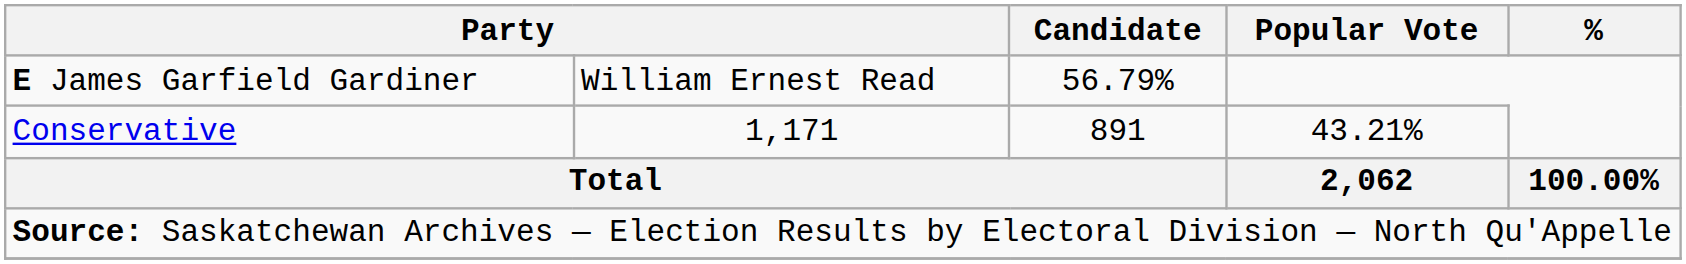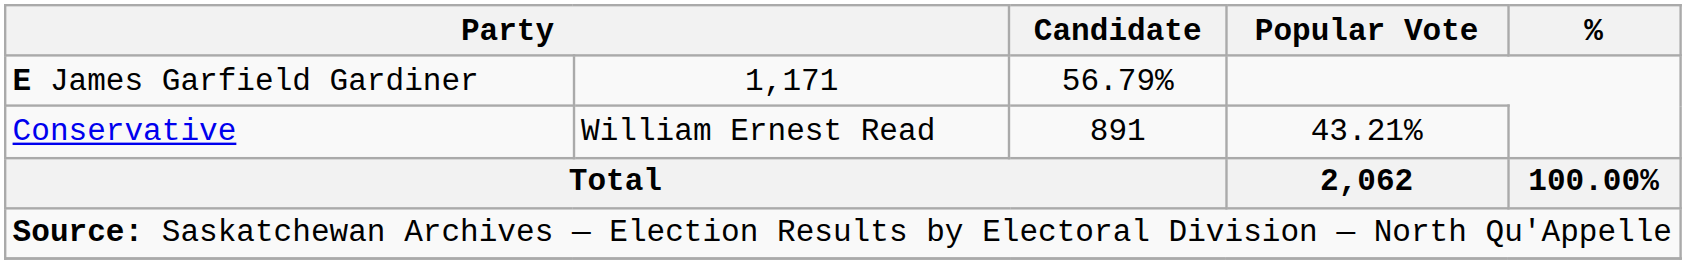E James Garfield Gardiner | column 2: William Ernest Read -> 1,171
Conservative | column 2: 1,171 -> William Ernest Read
